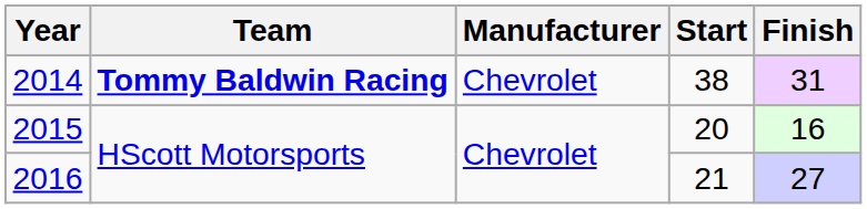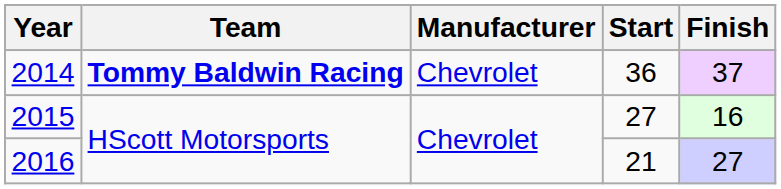2014 | Start: 38 -> 36
2014 | Finish: 31 -> 37
2015 | Start: 20 -> 27
